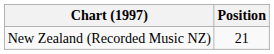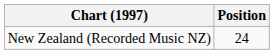New Zealand (Recorded Music NZ) | Position: 21 -> 24
